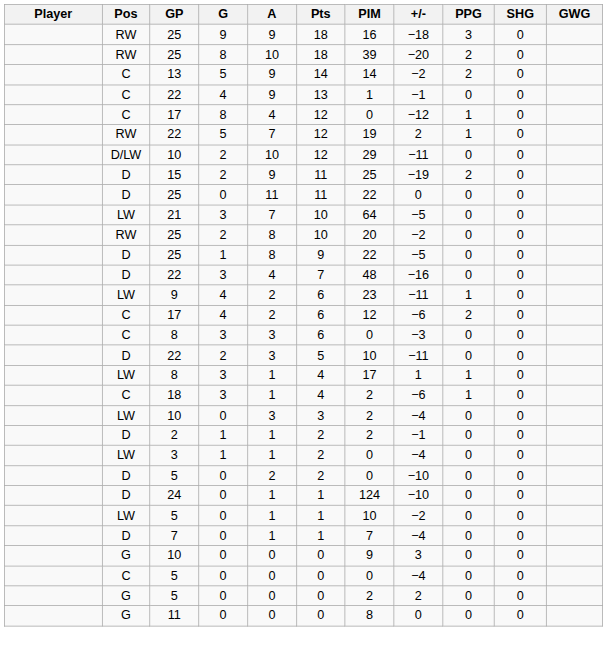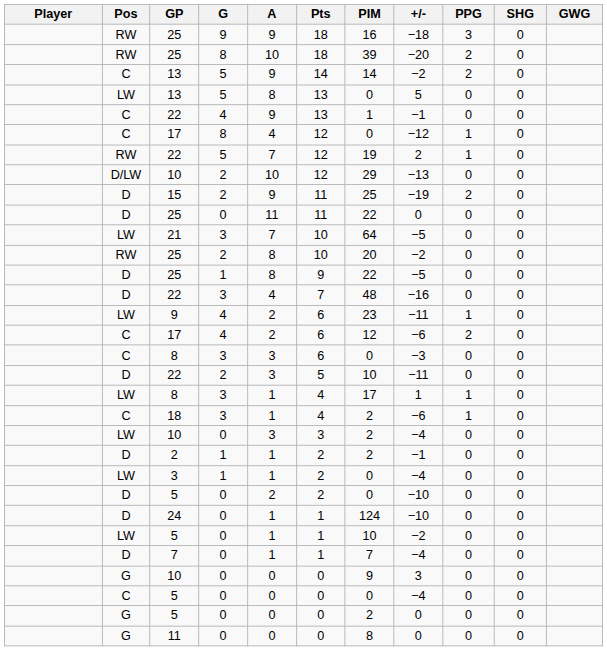+ row: LW | 13 | 5 | 8 | 13 | 0 | 5 | 0 | 0
D/LW / 10 | +/-: −11 -> −13
G / 5 | +/-: 2 -> 0
